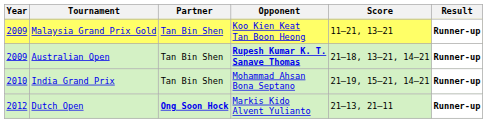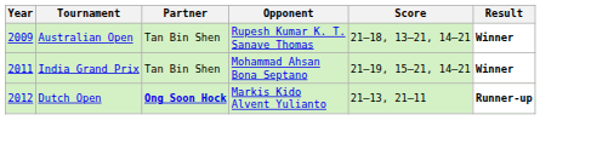- row: 2009 | Malaysia Grand Prix Gold | Tan Bin Shen | Koo Kien Keat Tan Boon Heong | 11–21, 13–21 | Runner-up
Australian Open | Opponent: bold -> normal
Australian Open | Result: Runner-up -> Winner
India Grand Prix | Year: 2010 -> 2011
India Grand Prix | Result: Runner-up -> Winner
